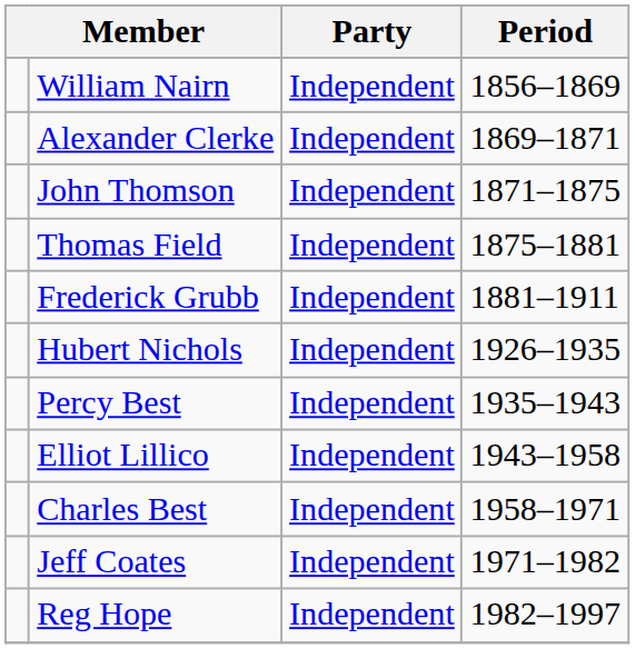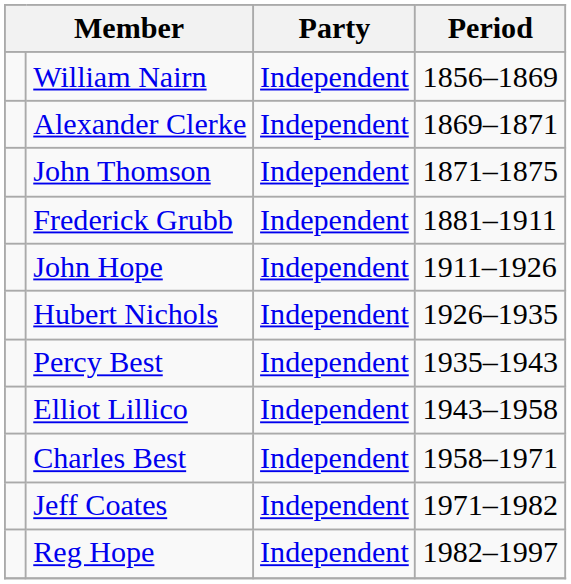- row: Thomas Field | Independent | 1875–1881
+ row: John Hope | Independent | 1911–1926
